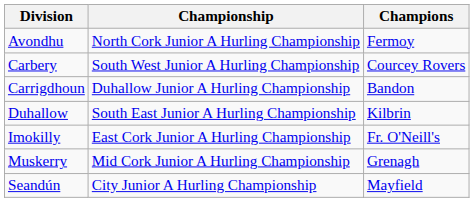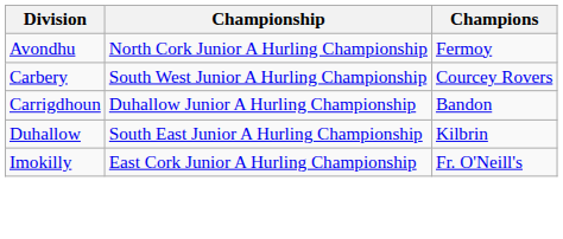- row: Muskerry | Mid Cork Junior A Hurling Championship | Grenagh
- row: Seandún | City Junior A Hurling Championship | Mayfield
